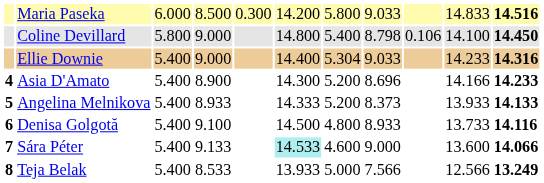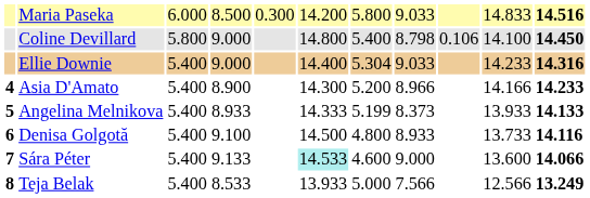Asia D'Amato | column 8: 8.696 -> 8.966
Angelina Melnikova | column 7: 5.200 -> 5.199
